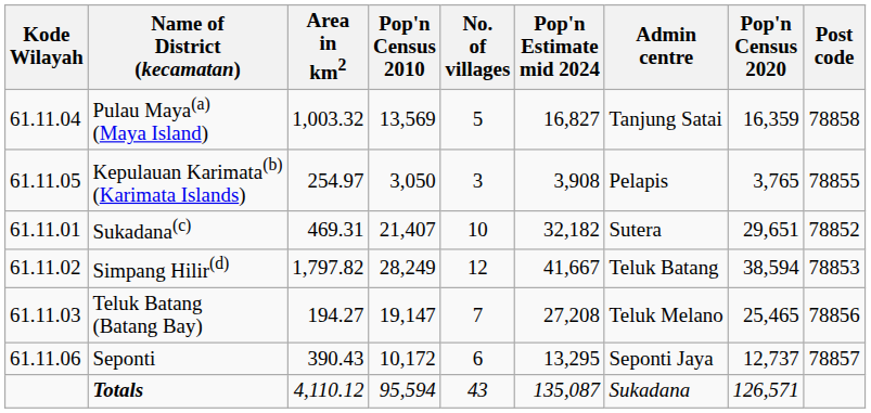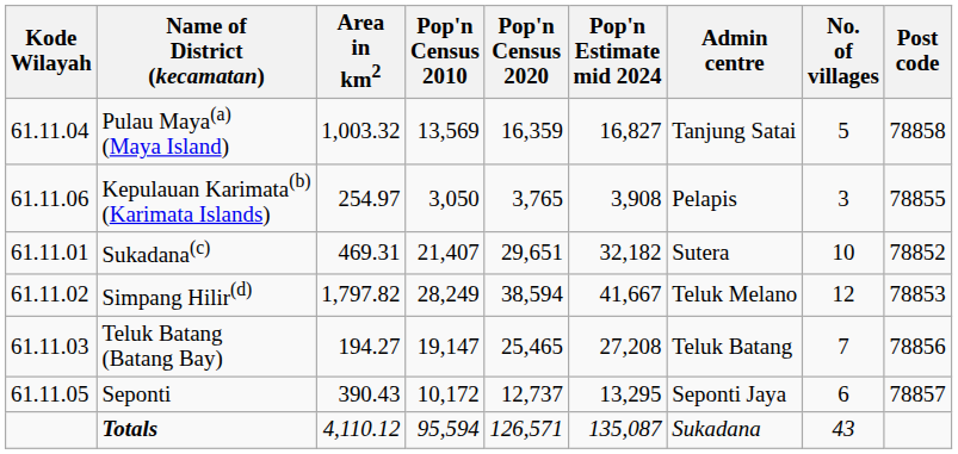columns swapped: Pop'n Census 2020 <-> No. of villages
Kepulauan Karimata(b) (Karimata Islands) | Kode Wilayah: 61.11.05 -> 61.11.06
Simpang Hilir(d) | Admin centre: Teluk Batang -> Teluk Melano
Teluk Batang (Batang Bay) | Admin centre: Teluk Melano -> Teluk Batang
Seponti | Kode Wilayah: 61.11.06 -> 61.11.05
